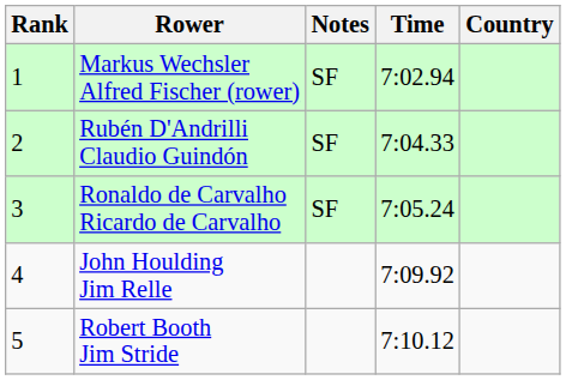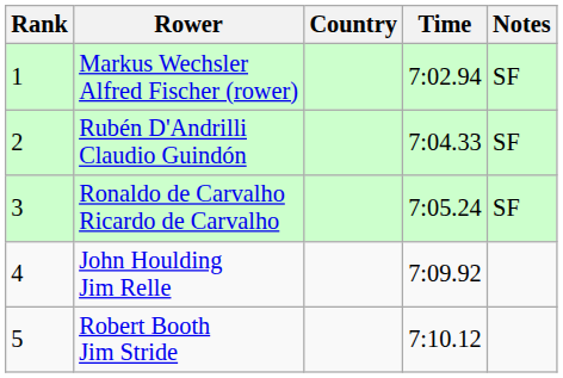columns swapped: Country <-> Notes
